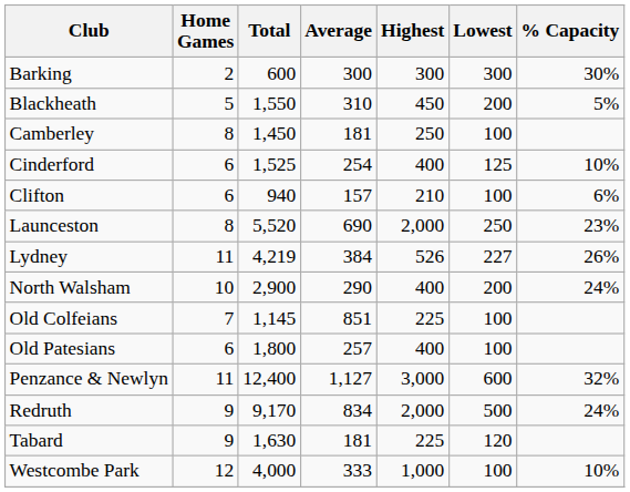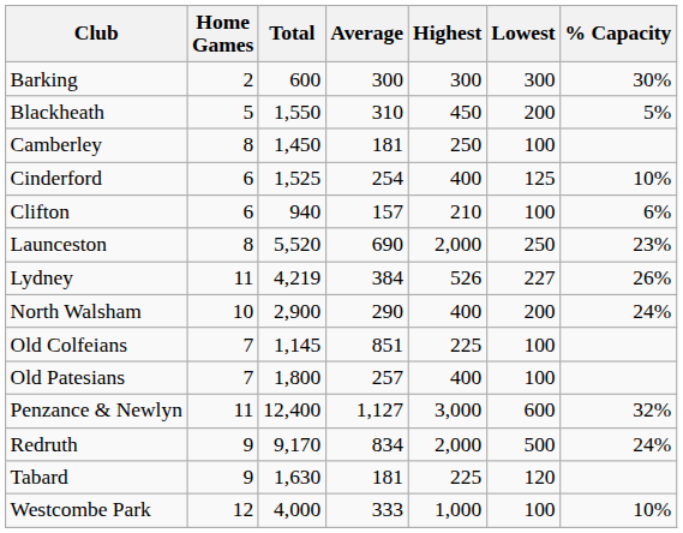Old Patesians | Home Games: 6 -> 7
